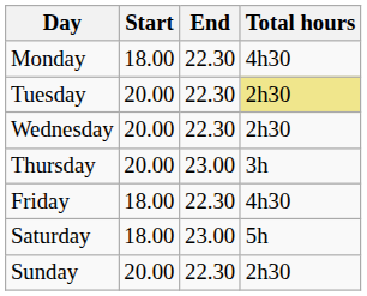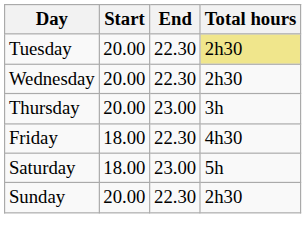- row: Monday | 18.00 | 22.30 | 4h30
